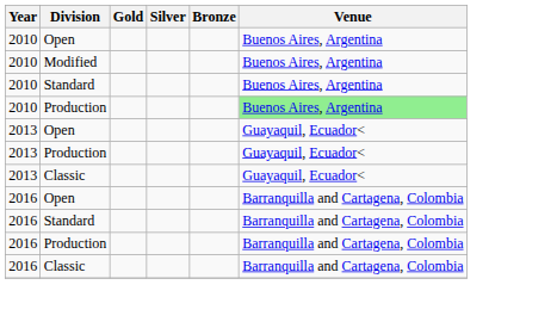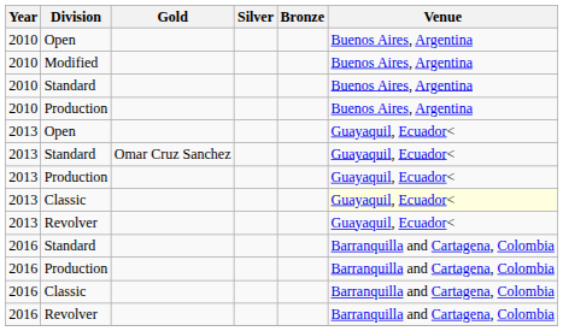2010 / Production | Venue: lightgreen background -> no background
+ row: 2013 | Standard | Omar Cruz Sanchez | Guayaquil, Ecuador<
2013 / Classic | Venue: no background -> lightyellow background
+ row: 2013 | Revolver | Guayaquil, Ecuador<
- row: 2016 | Open | Barranquilla and Cartagena, Colombia
+ row: 2016 | Revolver | Barranquilla and Cartagena, Colombia
